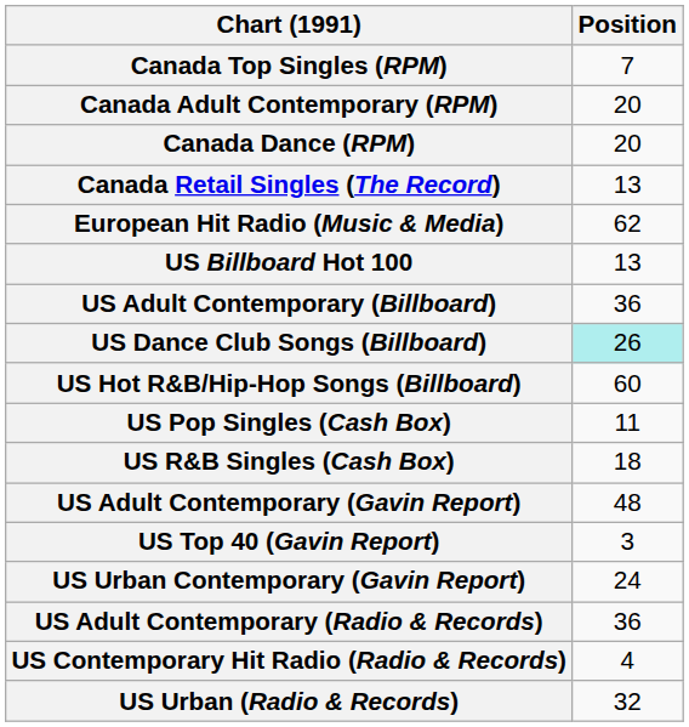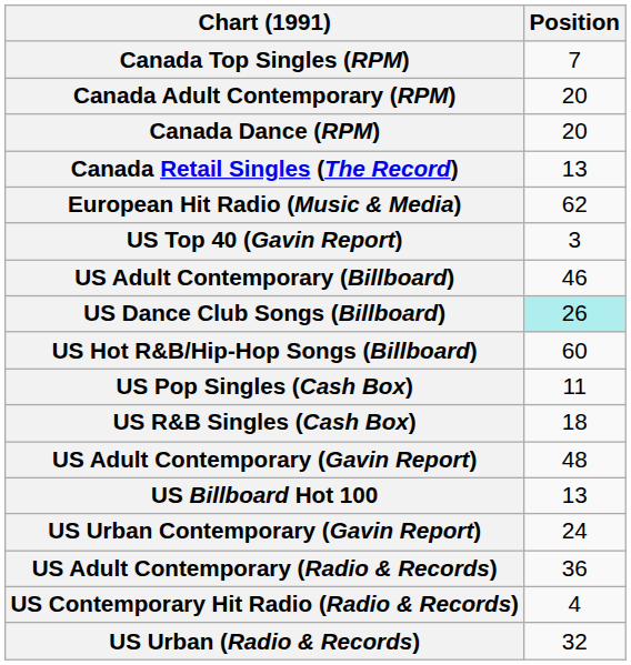rows swapped: US Billboard Hot 100 <-> US Top 40 (Gavin Report)
US Adult Contemporary (Billboard) | Position: 36 -> 46
